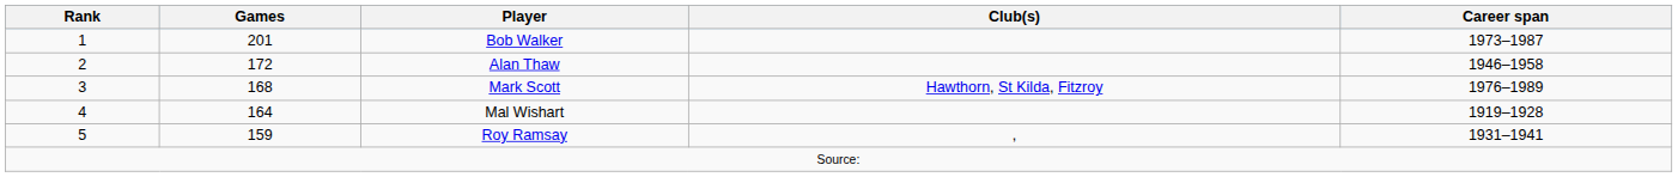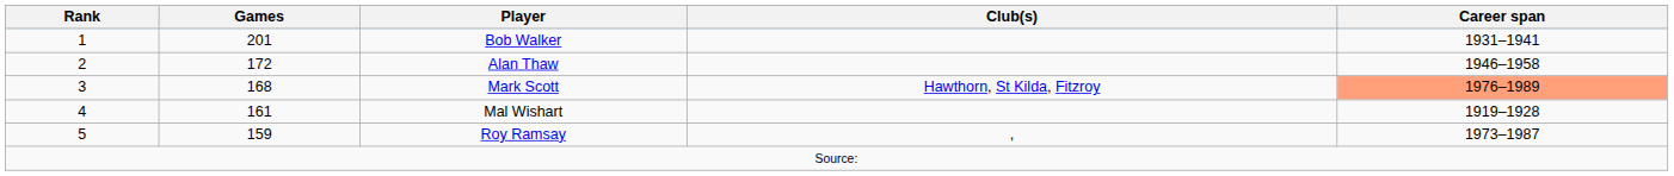Bob Walker | Career span: 1973–1987 -> 1931–1941
Mark Scott | Career span: no background -> lightsalmon background
Mal Wishart | Games: 164 -> 161
Roy Ramsay | Career span: 1931–1941 -> 1973–1987
